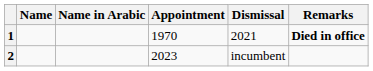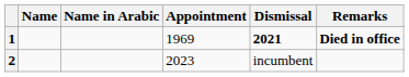1 | Appointment: 1970 -> 1969
1 | Dismissal: normal -> bold
